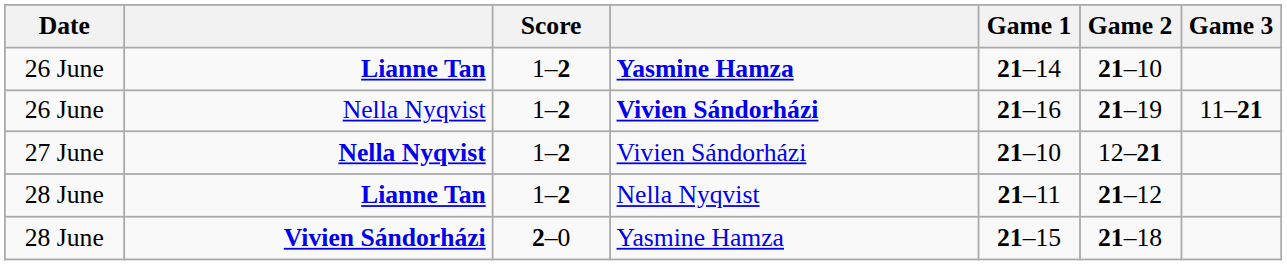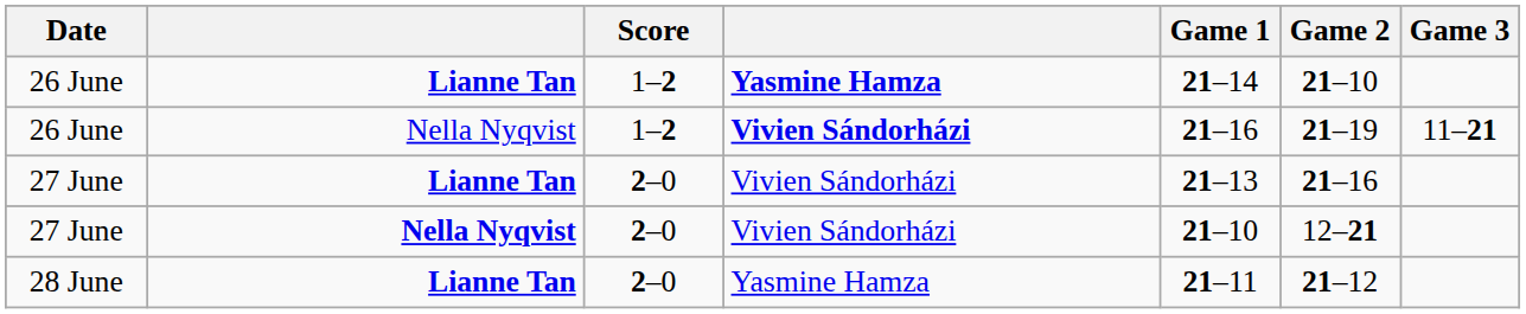+ row: 27 June | Lianne Tan | 2–0 | Vivien Sándorházi | 21–13 | 21–16
27 June / Nella Nyqvist | Score: 1–2 -> 2–0
28 June / Lianne Tan | Score: 1–2 -> 2–0
28 June / Lianne Tan | column 4: Nella Nyqvist -> Yasmine Hamza
- row: 28 June | Vivien Sándorházi | 2–0 | Yasmine Hamza | 21–15 | 21–18
